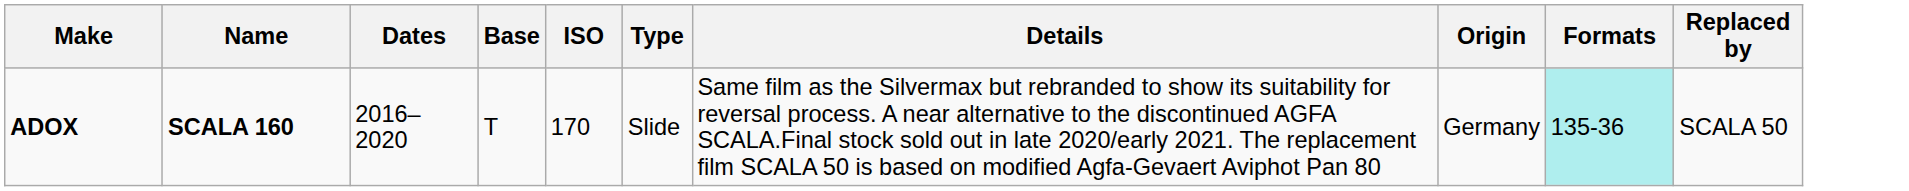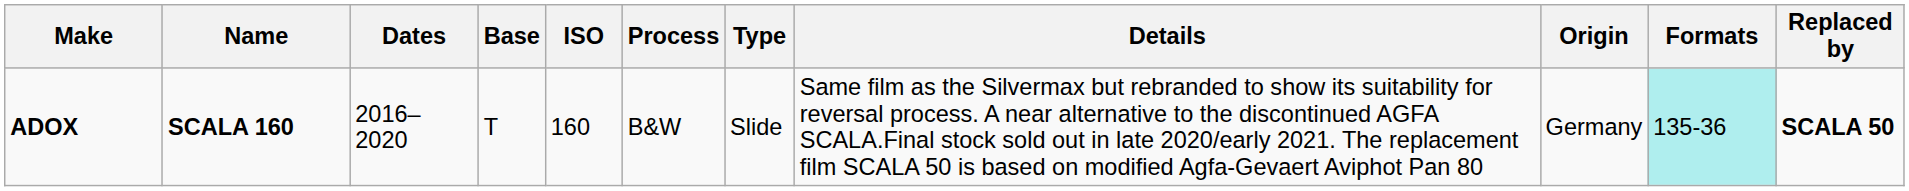+ column: Process | B&W
ADOX | ISO: 170 -> 160
ADOX | Replaced by: normal -> bold
